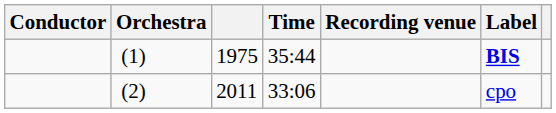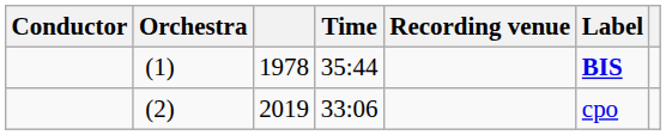(1) | column 3: 1975 -> 1978
(2) | column 3: 2011 -> 2019
